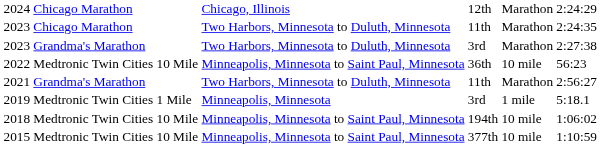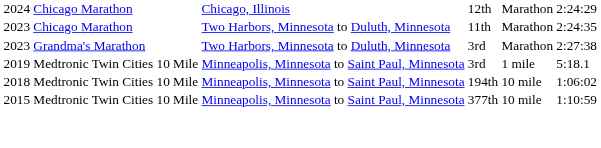- row: 2022 | Medtronic Twin Cities 10 Mile | Minneapolis, Minnesota to Saint Paul, Minnesota | 36th | 10 mile | 56:23
- row: 2021 | Grandma's Marathon | Two Harbors, Minnesota to Duluth, Minnesota | 11th | Marathon | 2:56:27
2019 | column 2: Medtronic Twin Cities 1 Mile -> Medtronic Twin Cities 10 Mile
2019 | column 3: Minneapolis, Minnesota -> Minneapolis, Minnesota to Saint Paul, Minnesota
